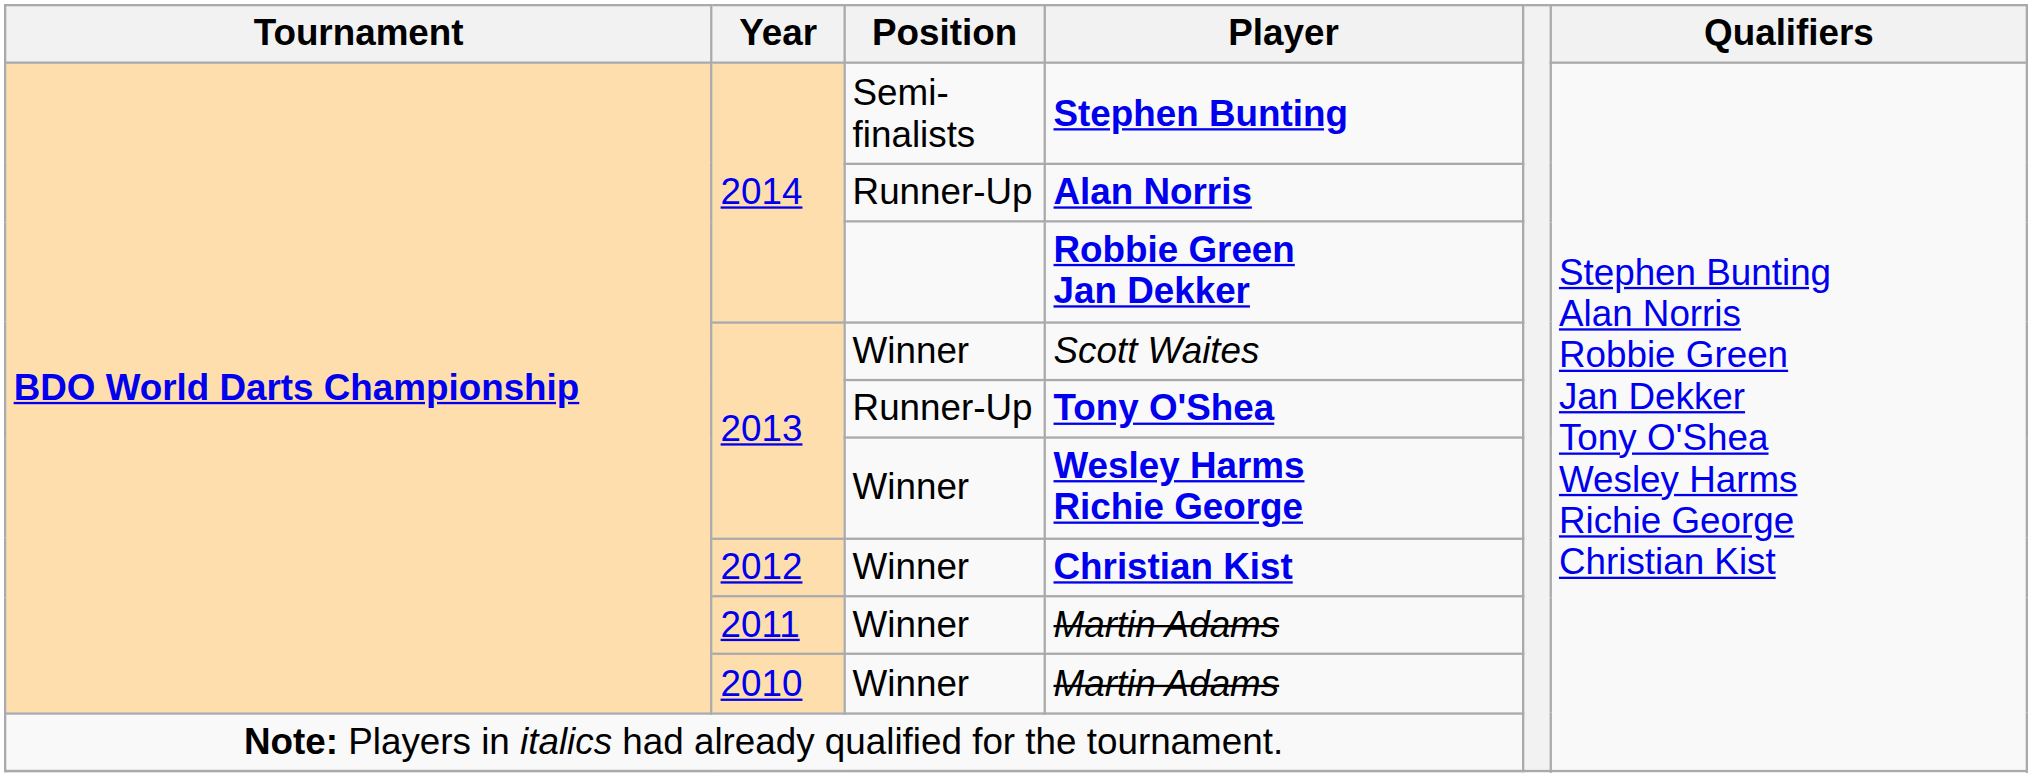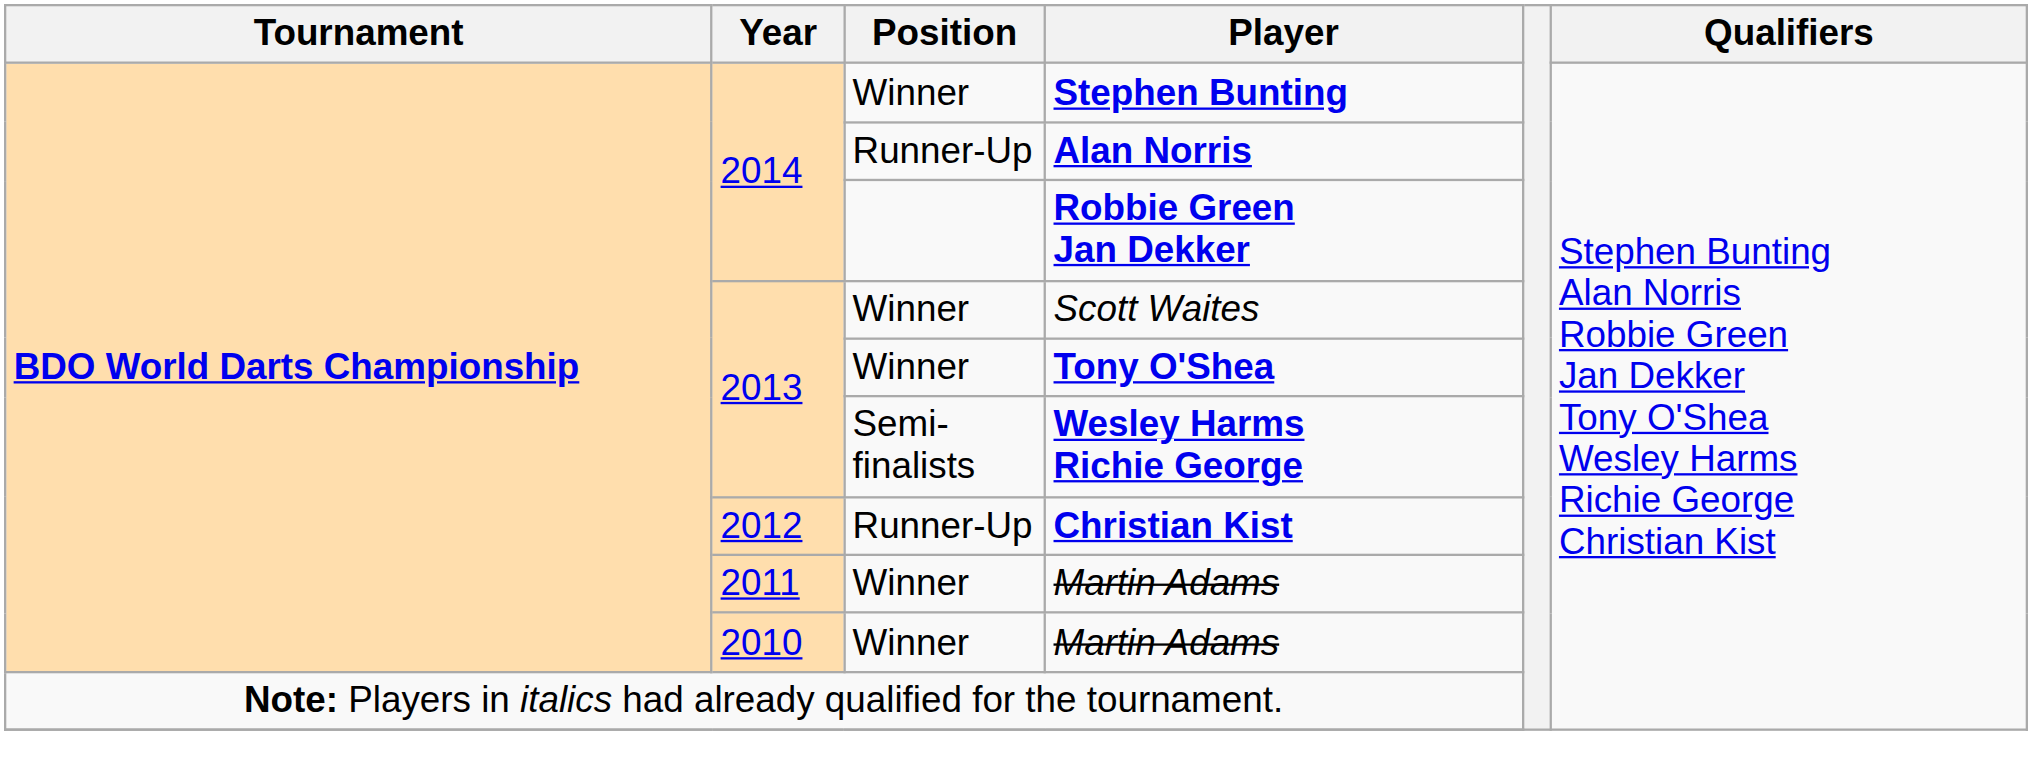Stephen Bunting | Position: Semi-finalists -> Winner
Tony O'Shea | Position: Runner-Up -> Winner
Wesley Harms Richie George | Position: Winner -> Semi-finalists
Christian Kist | Position: Winner -> Runner-Up
